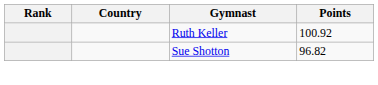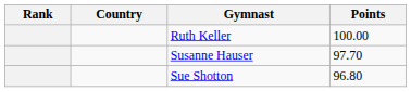Ruth Keller | Points: 100.92 -> 100.00
+ row: Susanne Hauser | 97.70
Sue Shotton | Points: 96.82 -> 96.80
